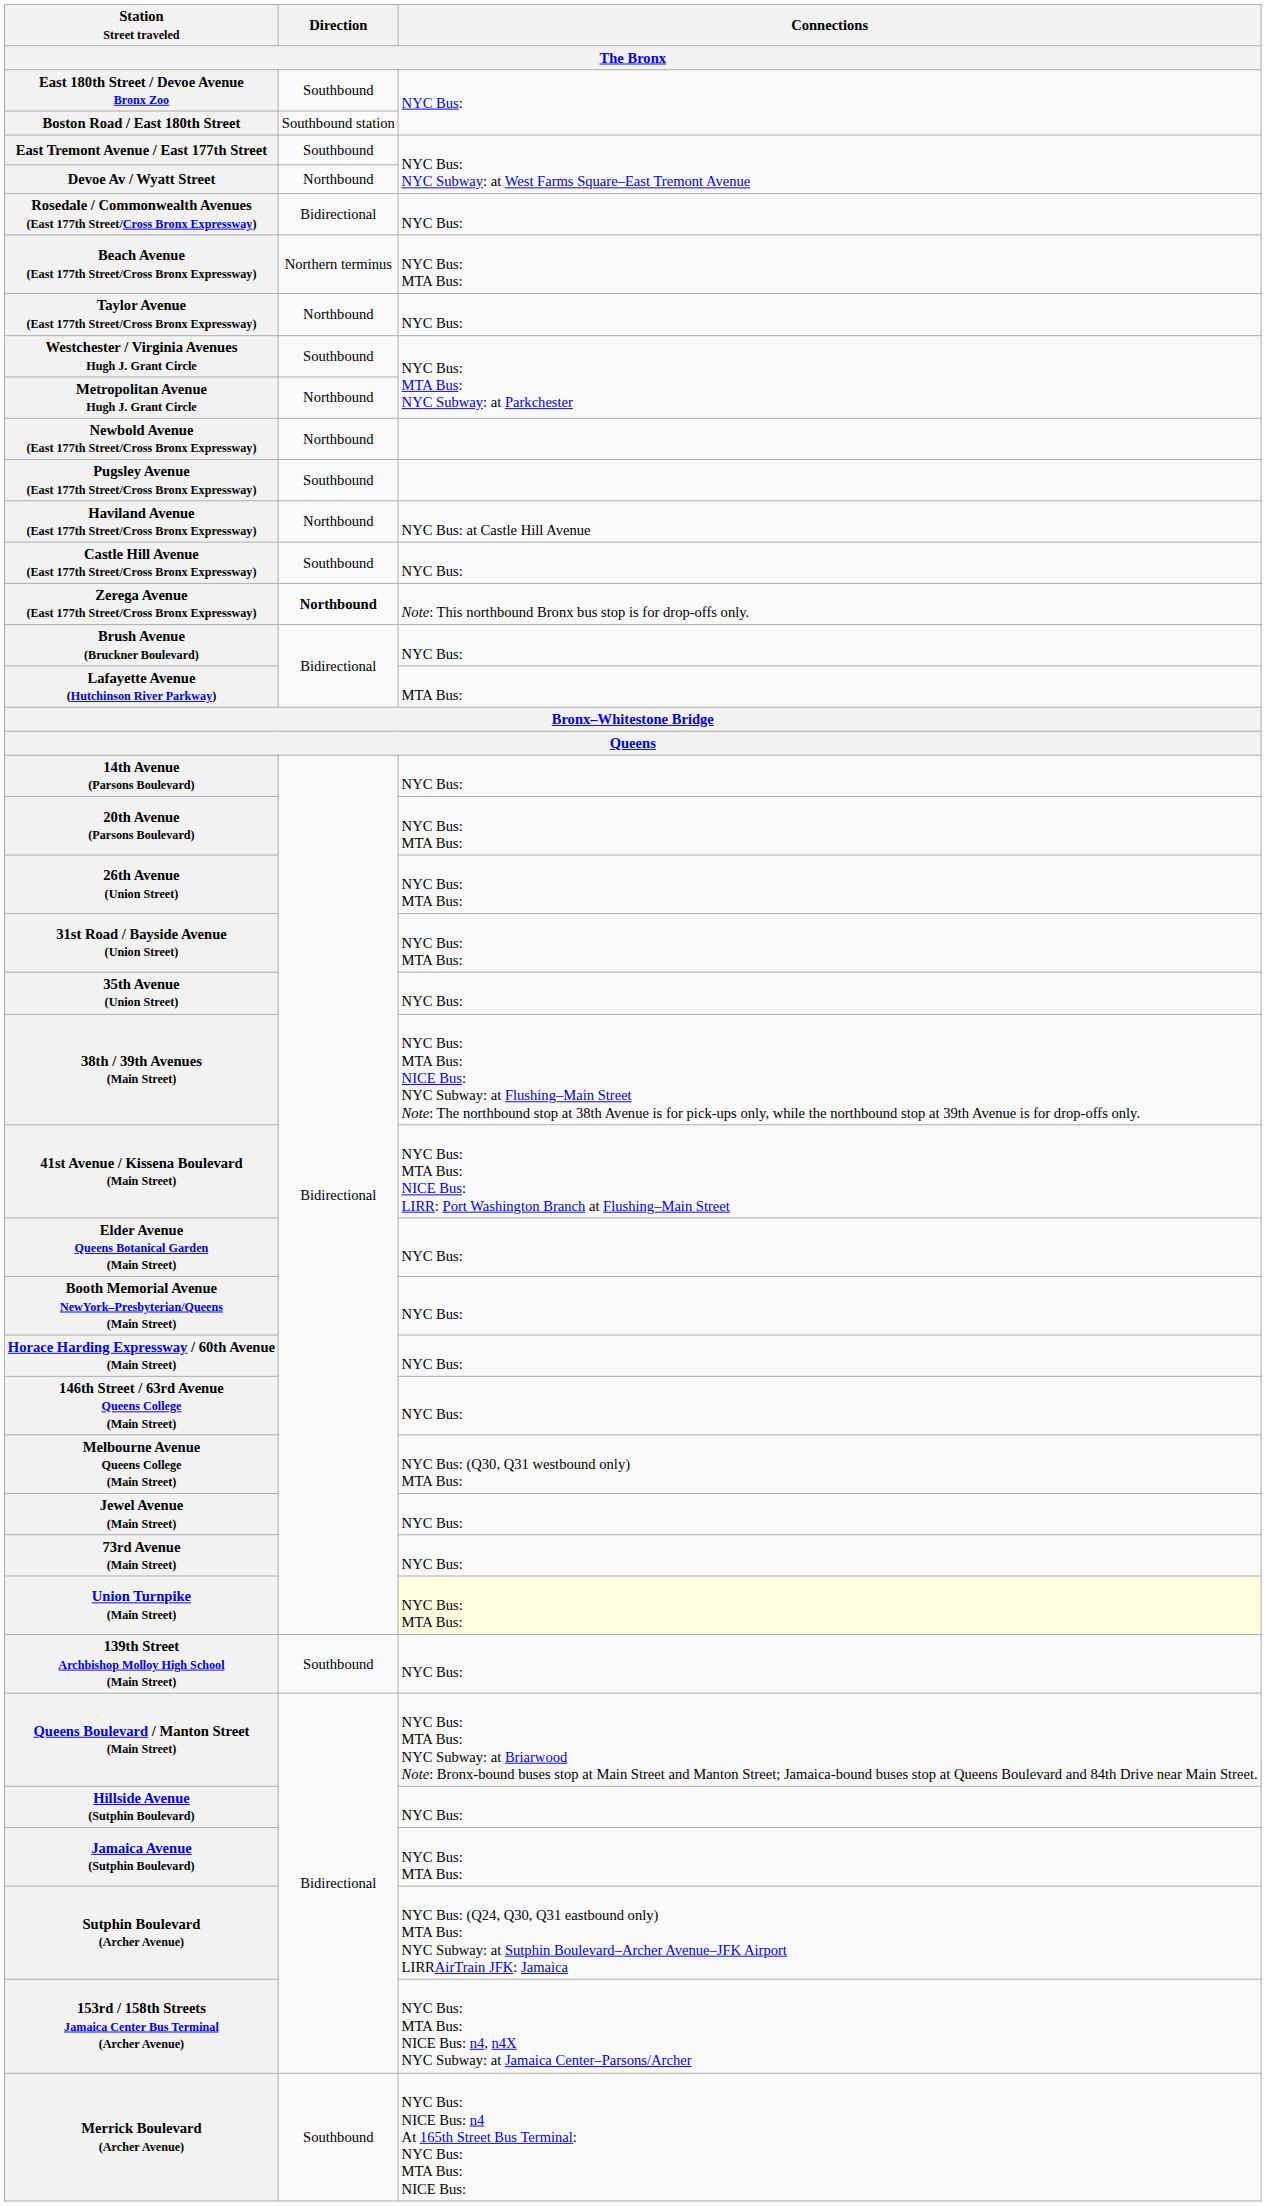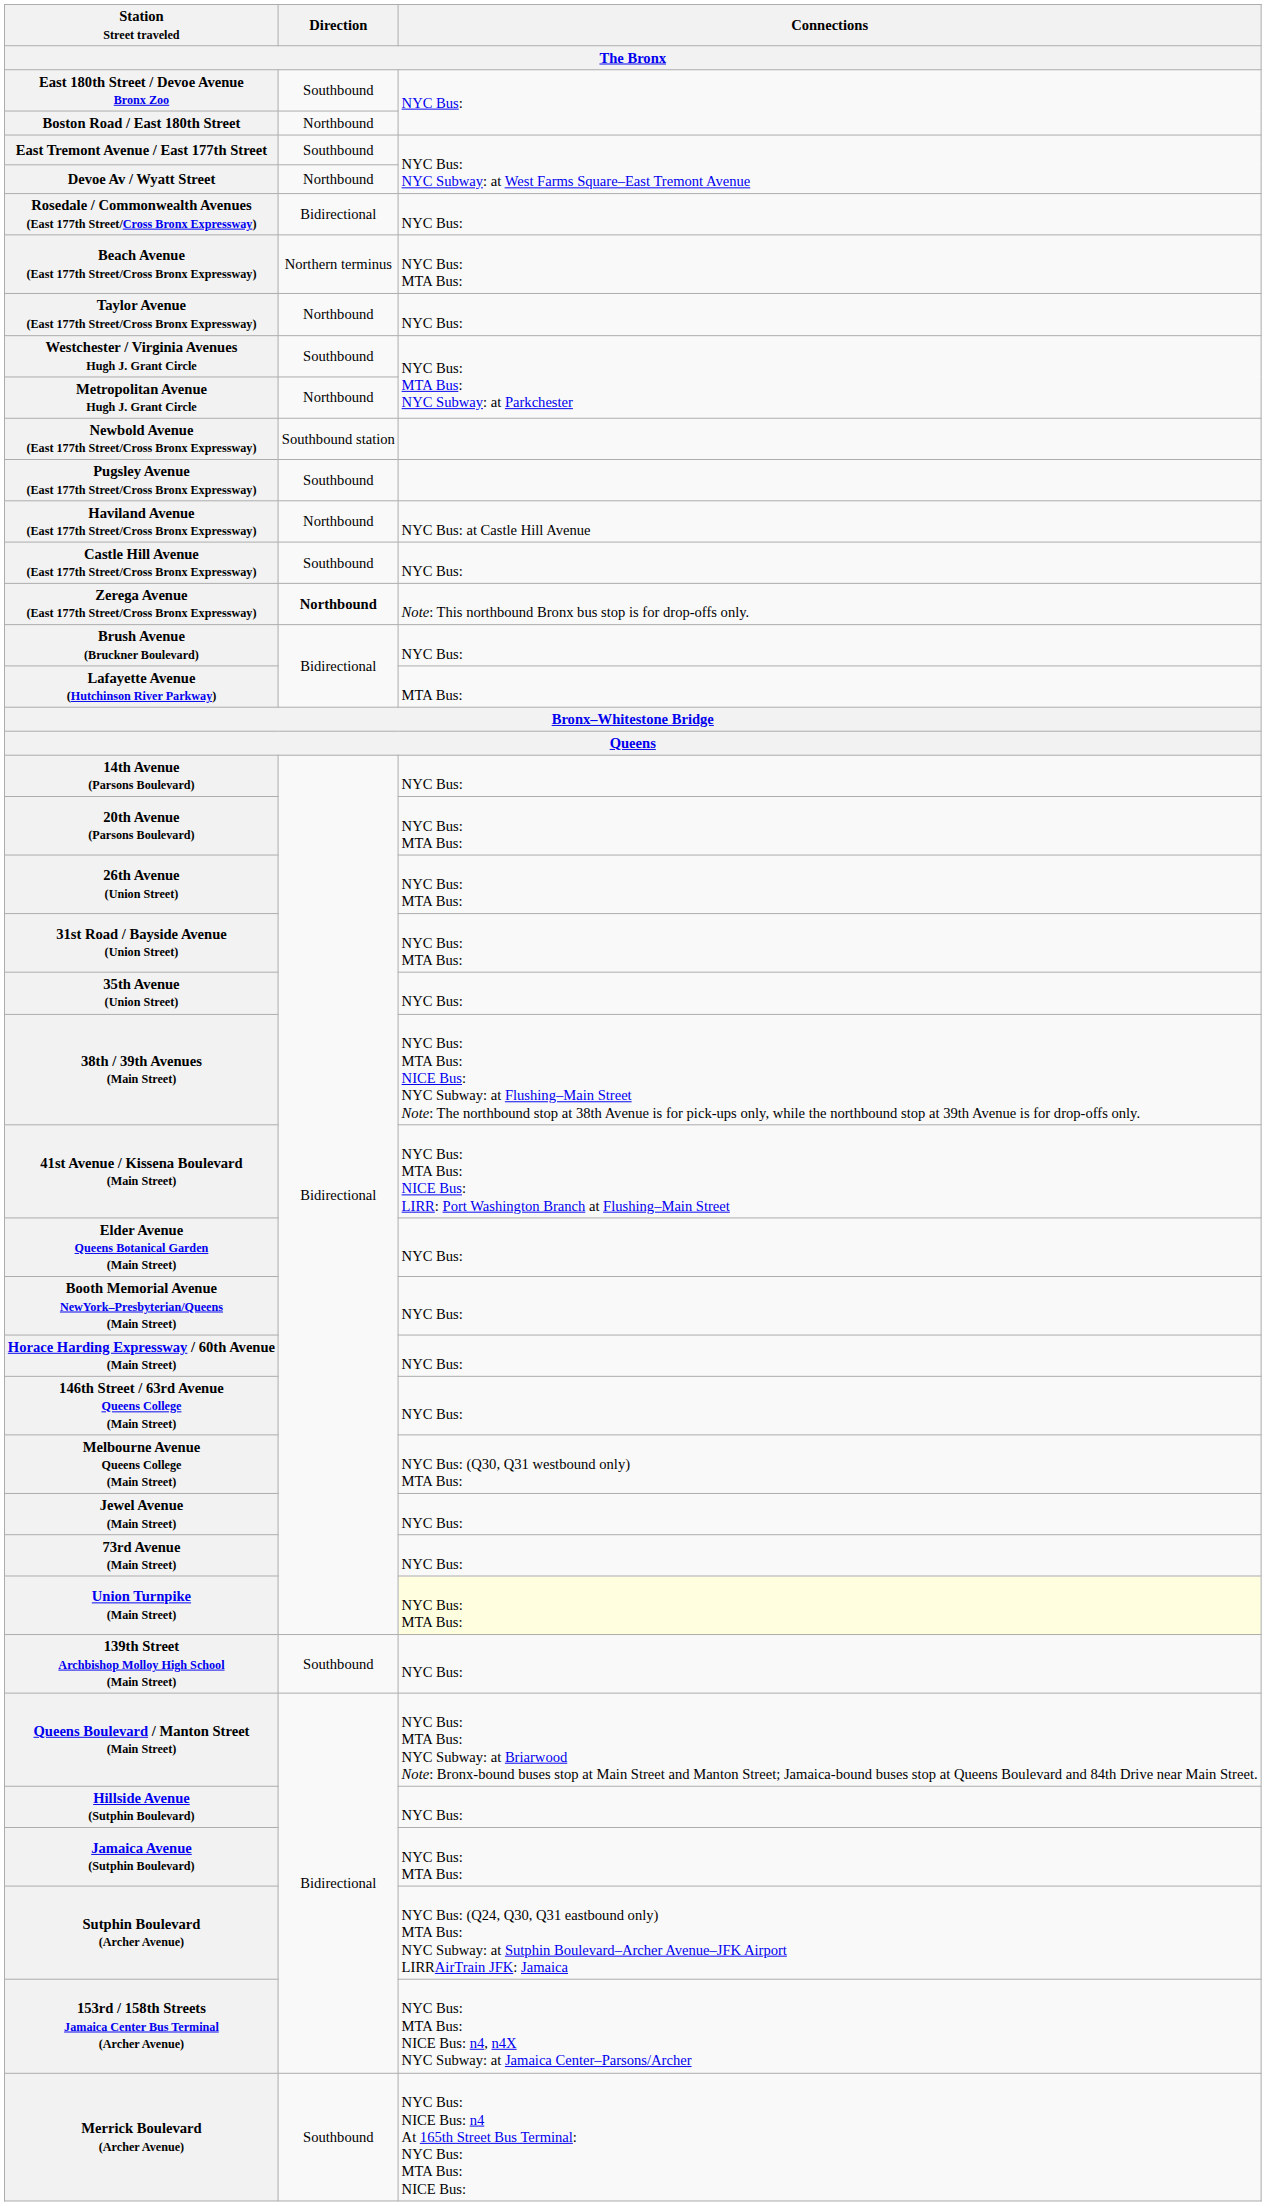Boston Road / East 180th Street | Direction: Southbound station -> Northbound
Newbold Avenue (East 177th Street/Cross Bronx Expressway) | Direction: Northbound -> Southbound station
